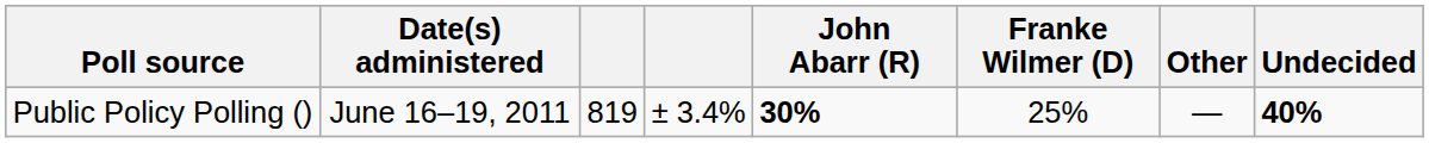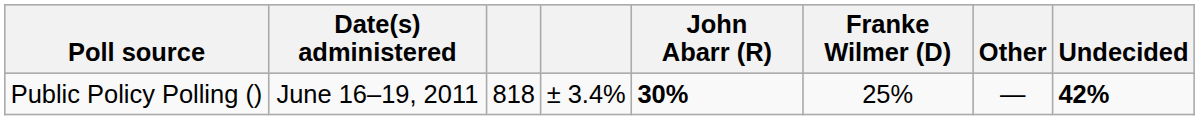Public Policy Polling () | column 3: 819 -> 818
Public Policy Polling () | Undecided: 40% -> 42%
